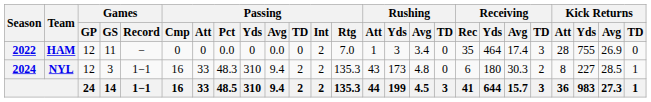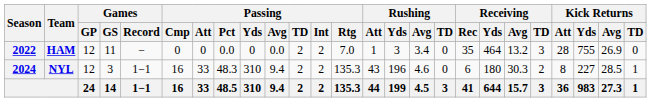HAM | Passing / TD: 0 -> 2
HAM | Receiving / Avg: 17.4 -> 13.2
NYL | Rushing / Yds: 173 -> 196
NYL | Rushing / Avg: 4.8 -> 4.6
